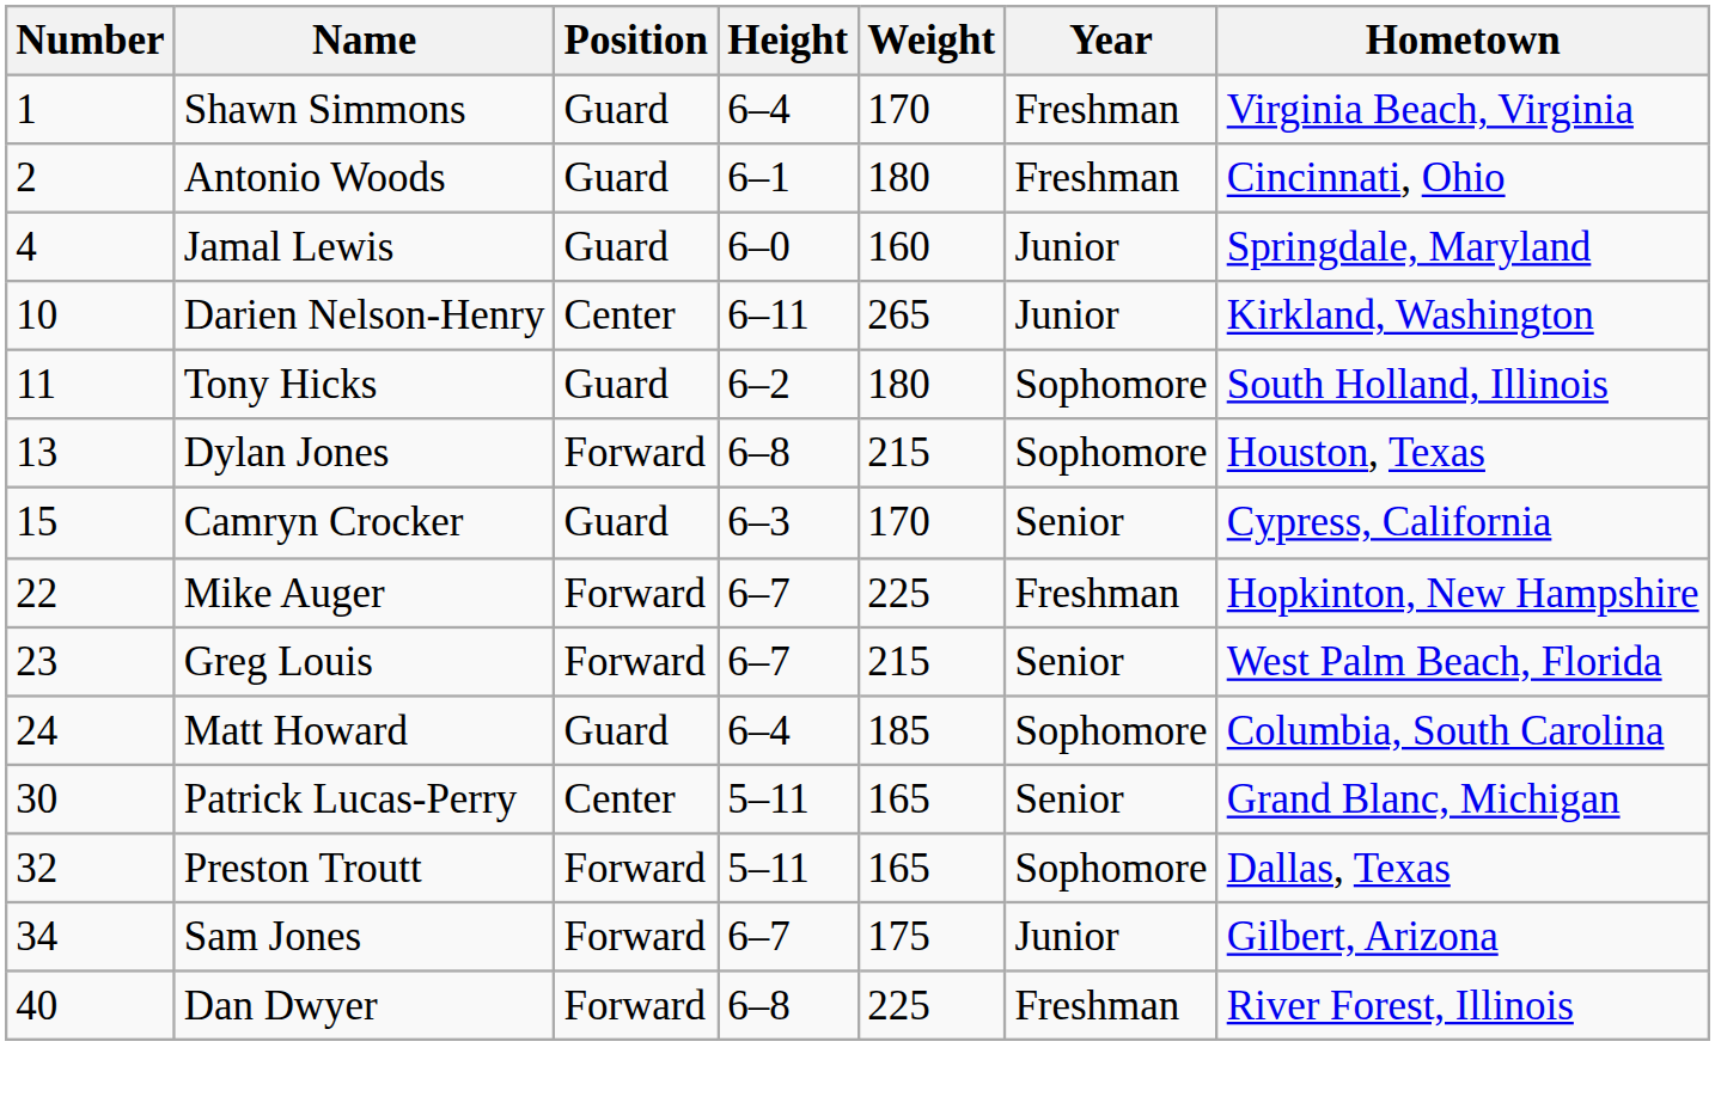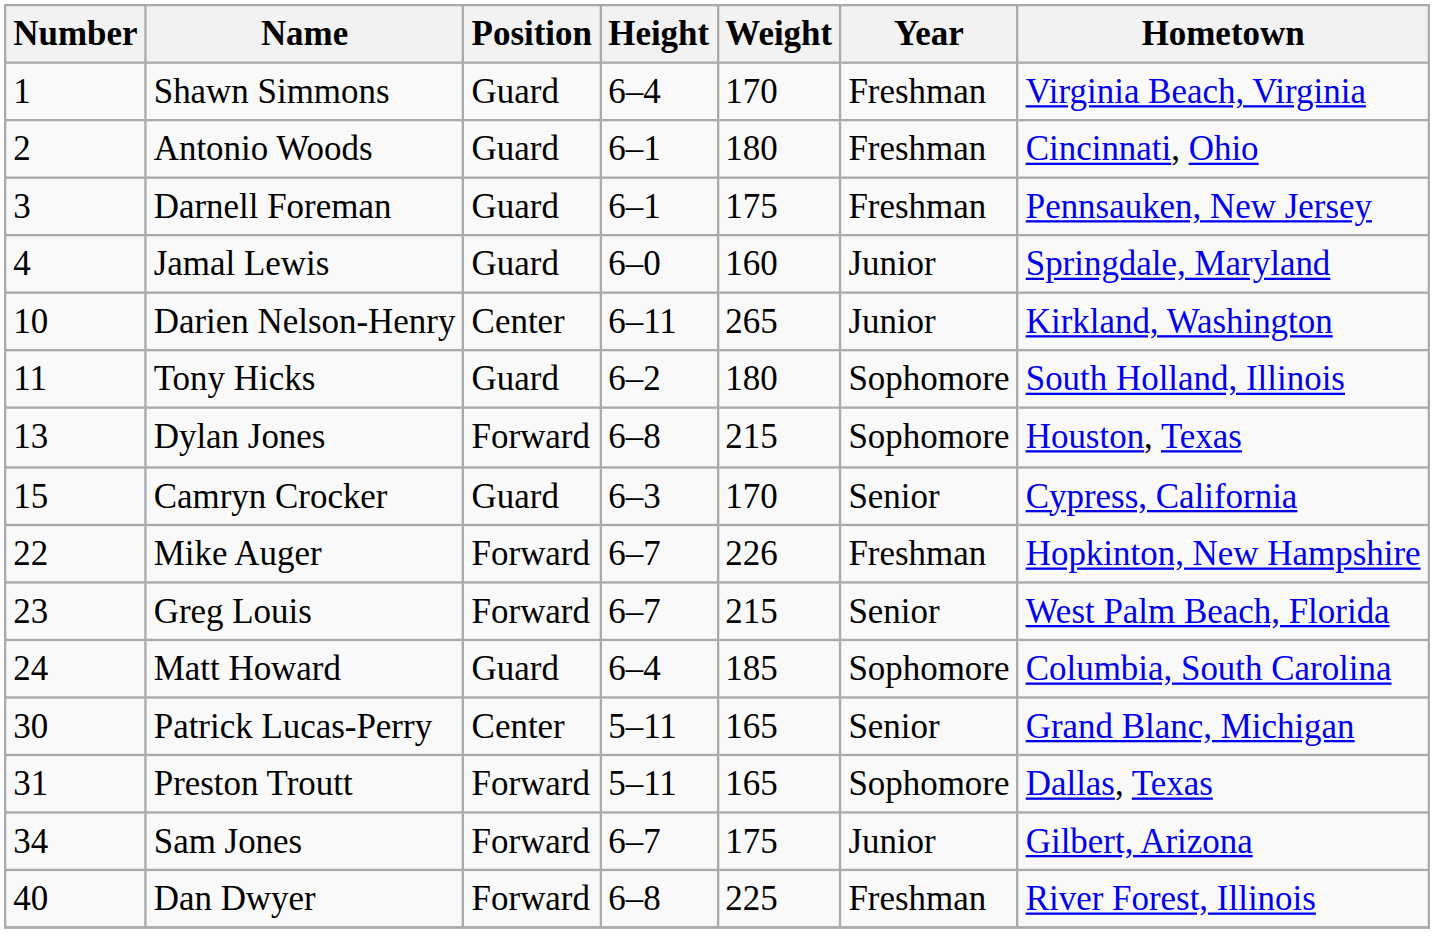+ row: 3 | Darnell Foreman | Guard | 6–1 | 175 | Freshman | Pennsauken, New Jersey
Mike Auger | Weight: 225 -> 226
Preston Troutt | Number: 32 -> 31
